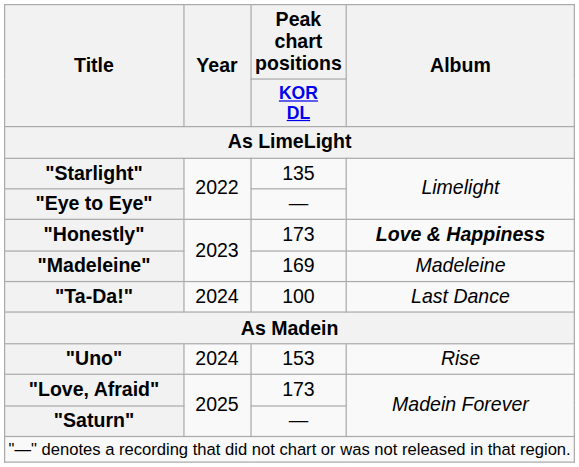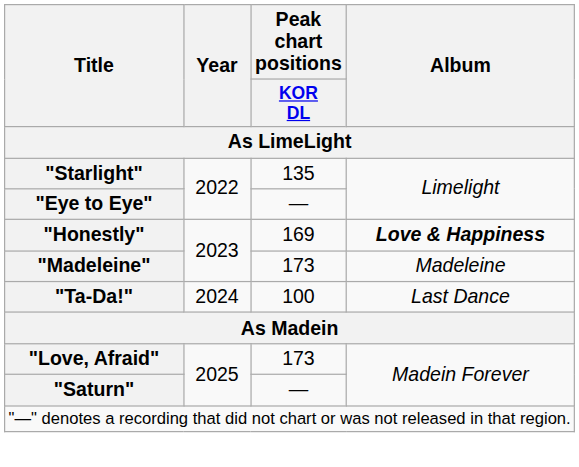"Honestly" | Peak chart positions / KOR DL: 173 -> 169
"Madeleine" | Peak chart positions / KOR DL: 169 -> 173
- row: "Uno" | 2024 | 153 | Rise
